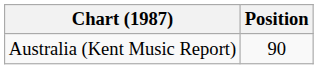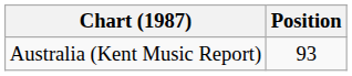Australia (Kent Music Report) | Position: 90 -> 93
